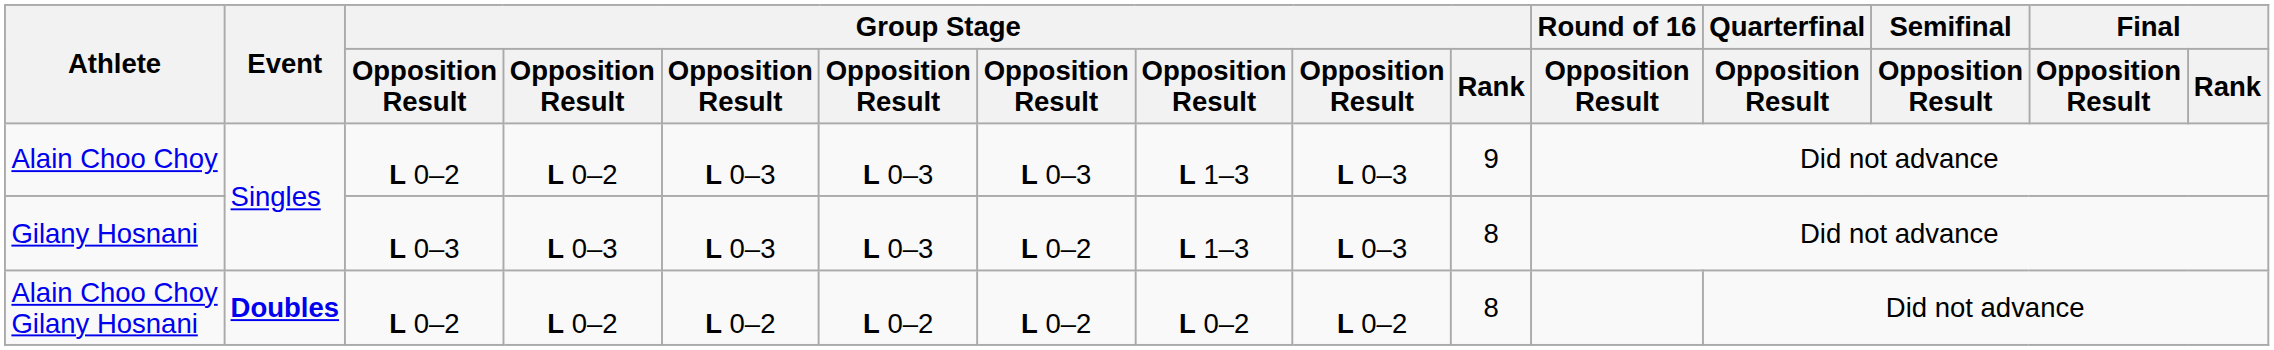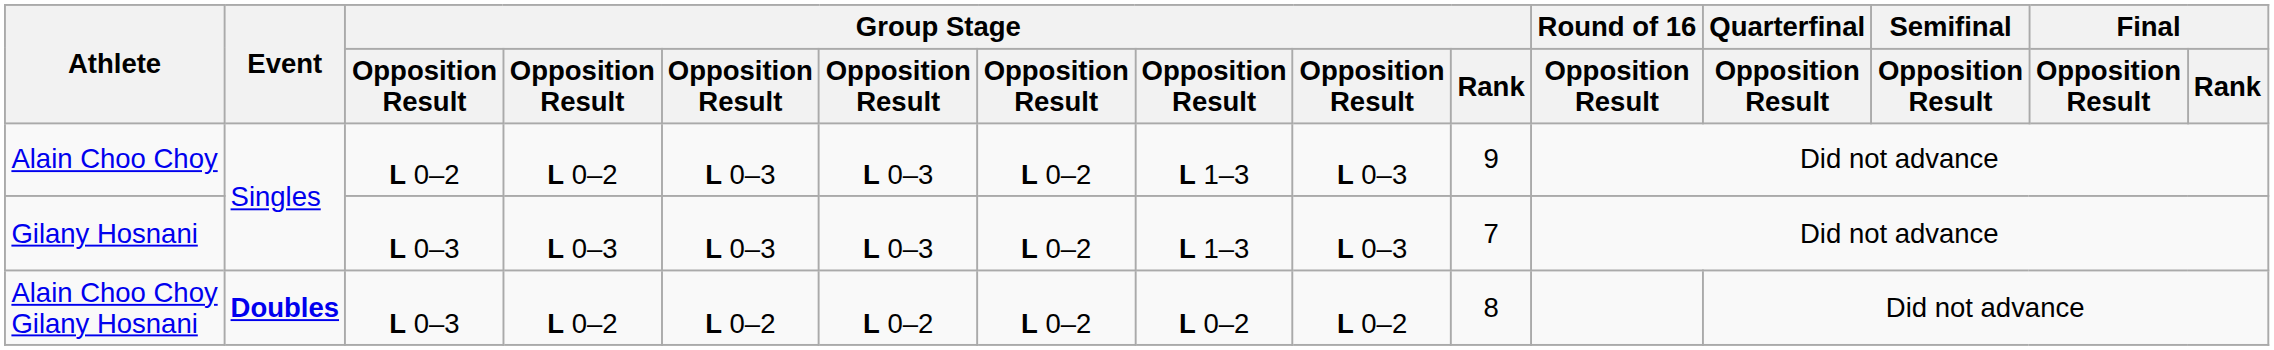Alain Choo Choy | column 7: L 0–3 -> L 0–2
Gilany Hosnani | Group Stage / Rank: 8 -> 7
Alain Choo Choy Gilany Hosnani | column 3: L 0–2 -> L 0–3
